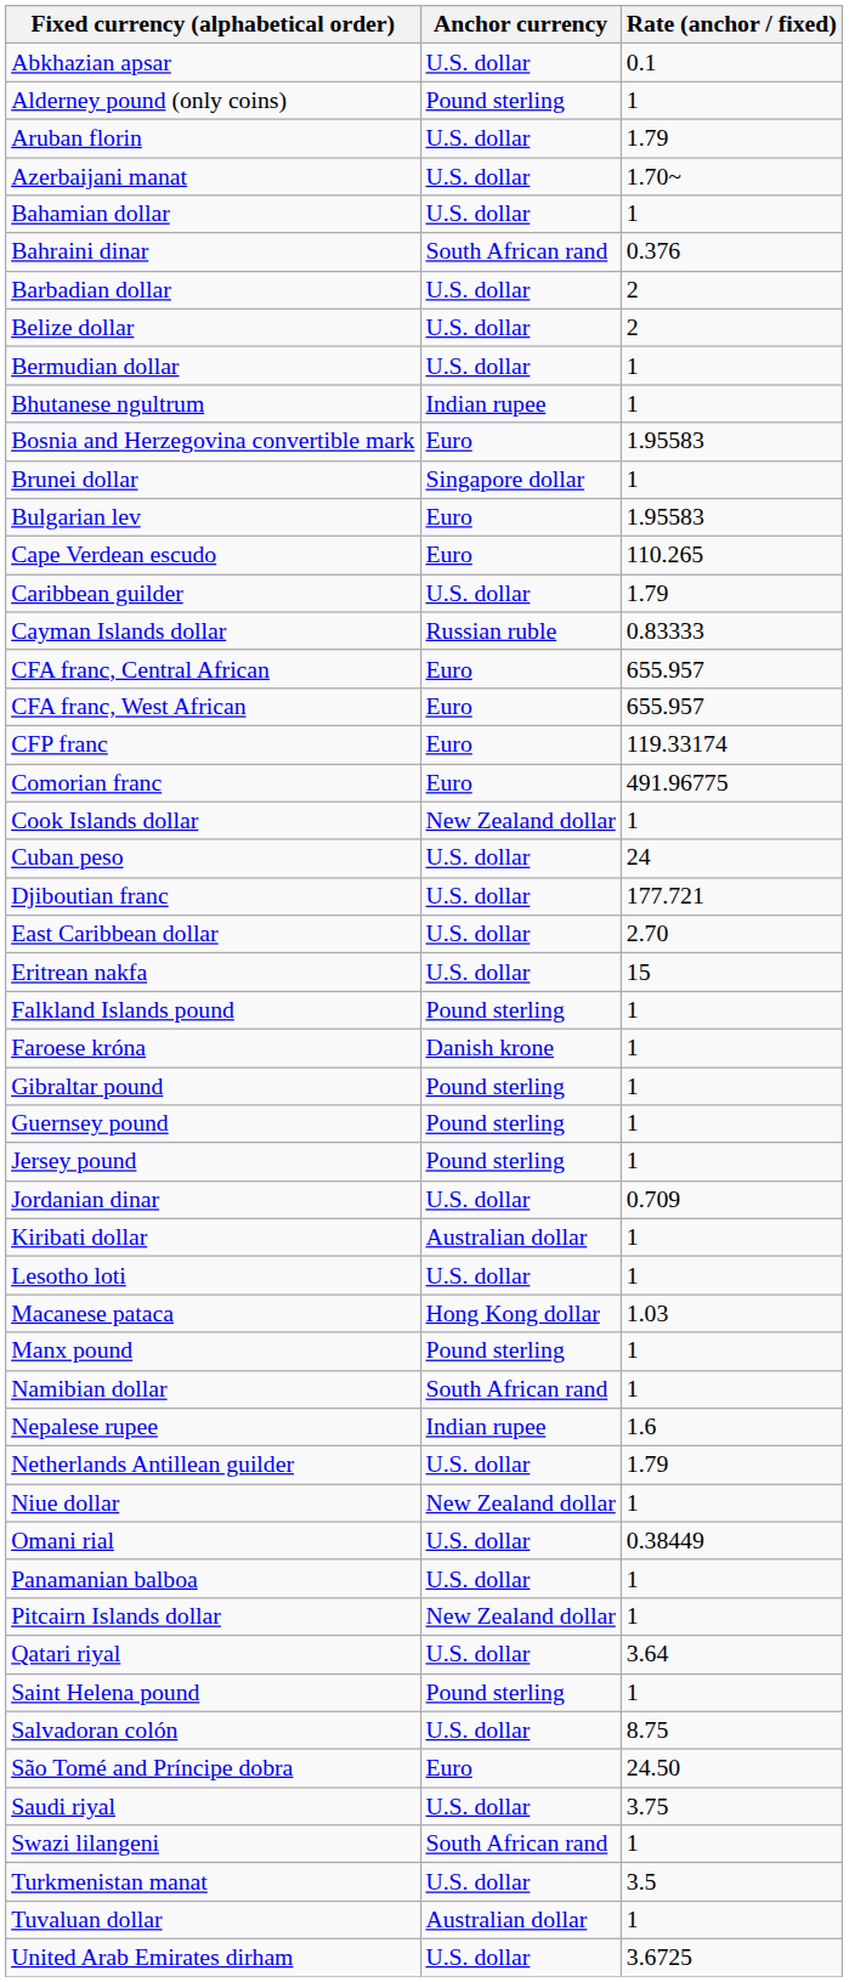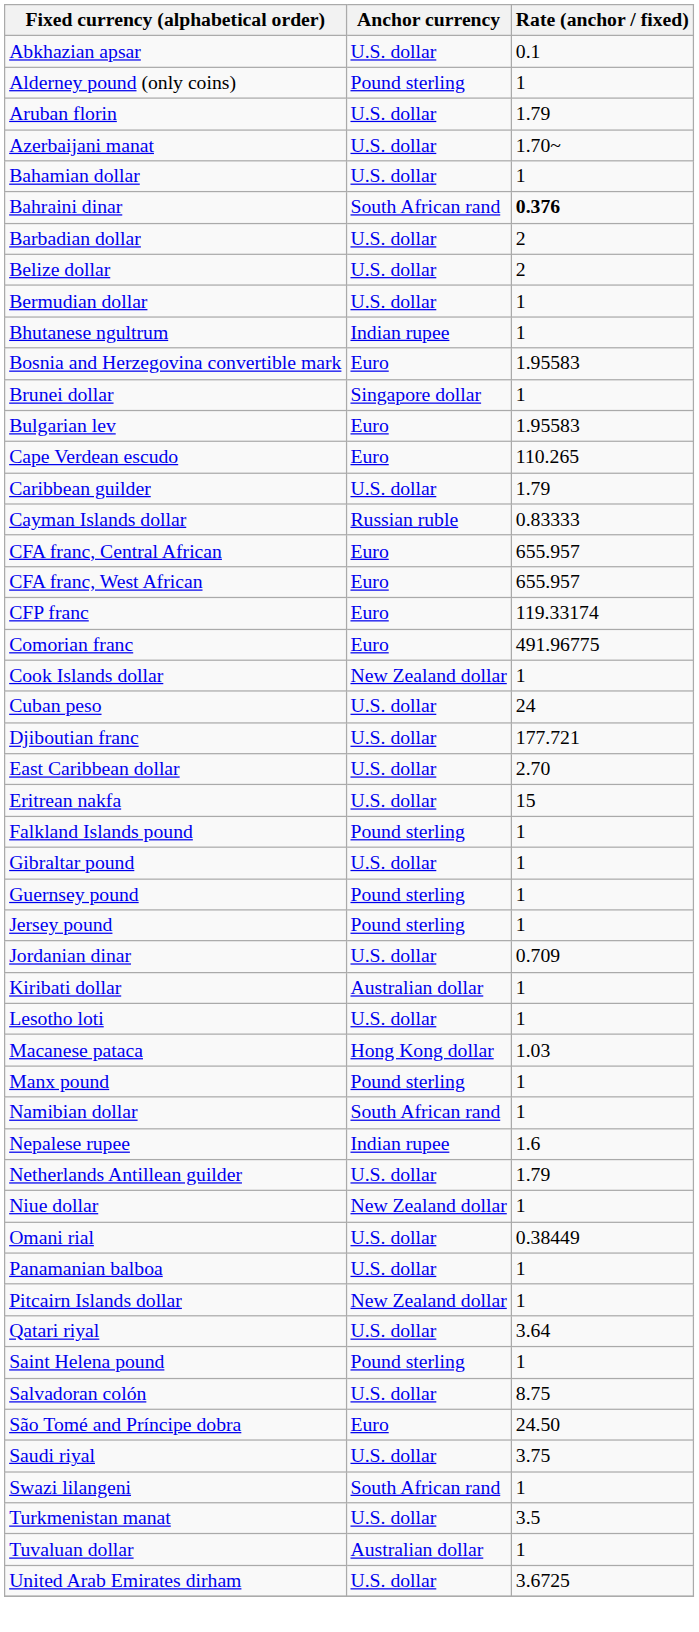Bahraini dinar | Rate (anchor / fixed): normal -> bold
- row: Faroese króna | Danish krone | 1
Gibraltar pound | Anchor currency: Pound sterling -> U.S. dollar
